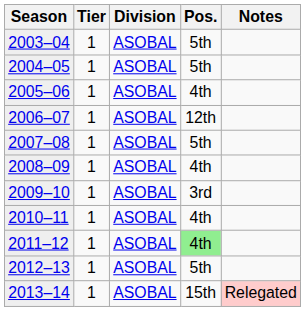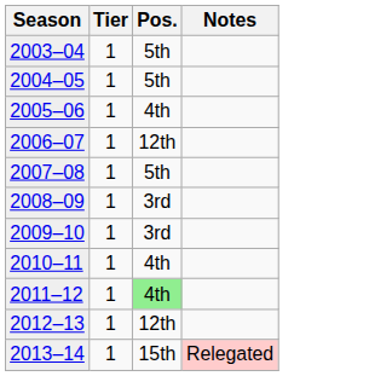- column: Division | ASOBAL | ASOBAL | ASOBAL | ASOBAL | ASOBAL | ASOBAL | ASOBAL | ASOBAL | ASOBAL | ASOBAL | ASOBAL
2008–09 | Pos.: 4th -> 3rd
2012–13 | Pos.: 5th -> 12th
